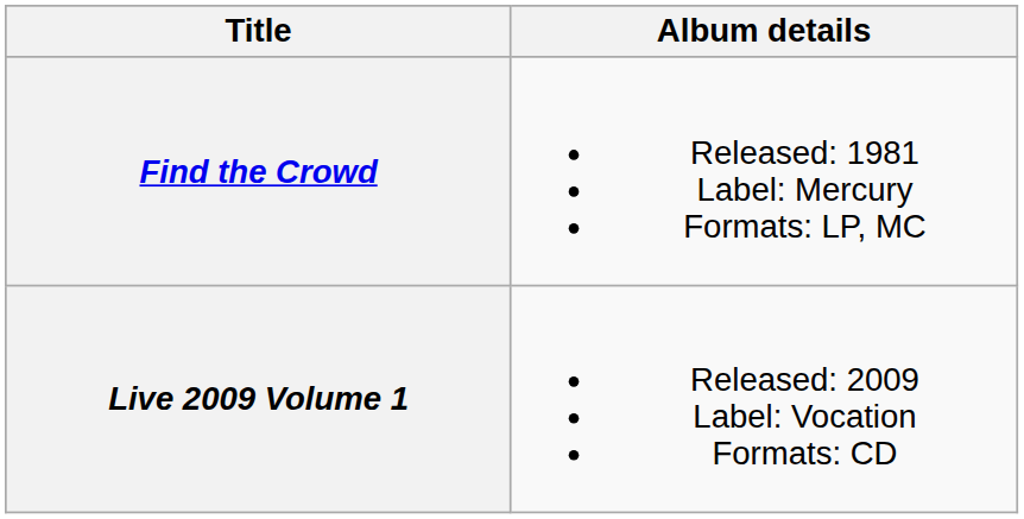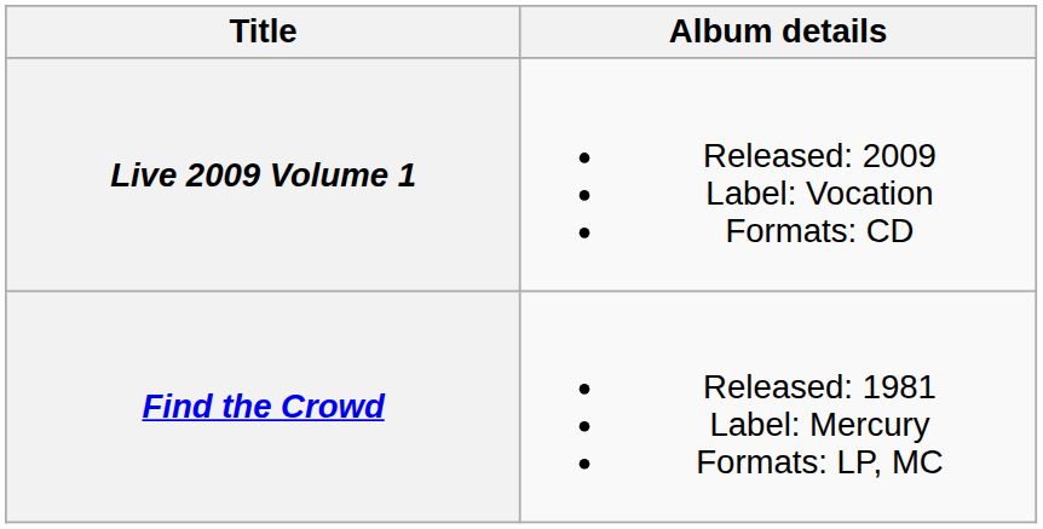rows swapped: Find the Crowd <-> Live 2009 Volume 1
